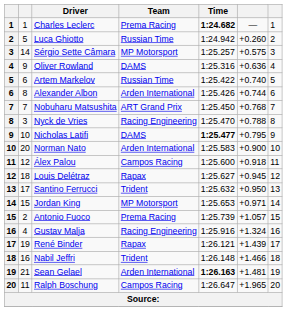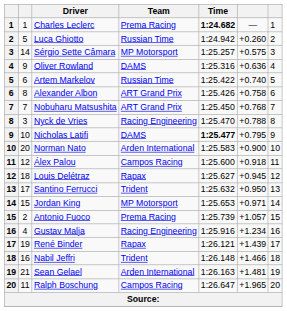Alexander Albon | Team: Arden International -> ART Grand Prix
Alexander Albon | column 6: +0.744 -> +0.758
Gustav Malja | column 6: +1.324 -> +1.234
Sean Gelael | Time: bold -> normal
